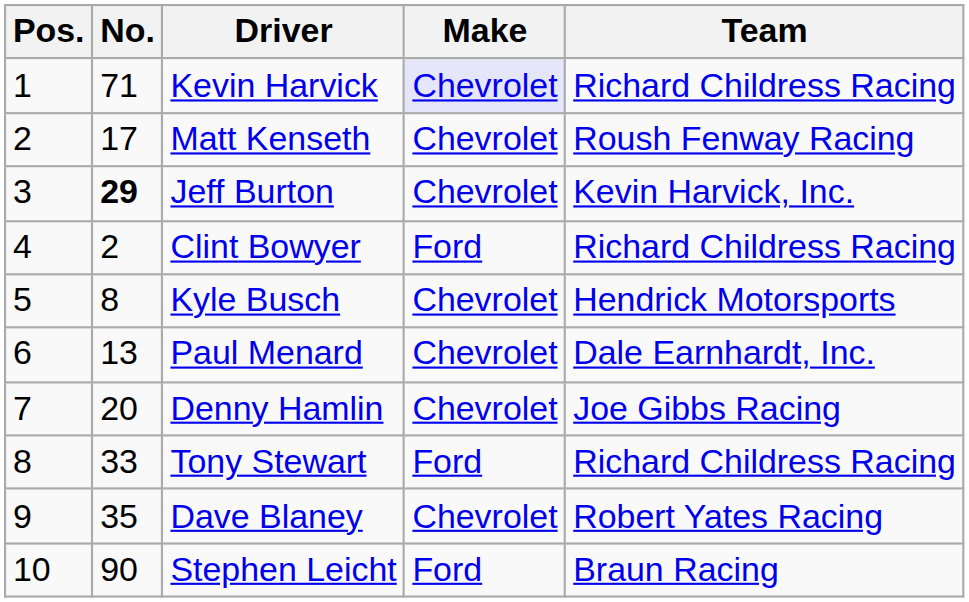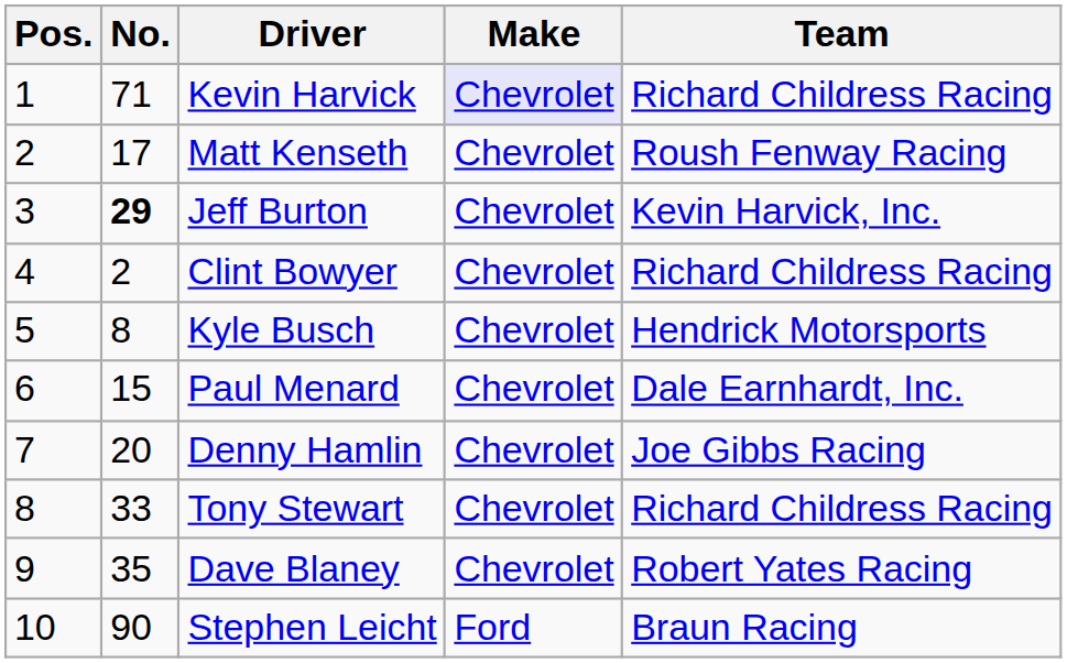Clint Bowyer | Make: Ford -> Chevrolet
Paul Menard | No.: 13 -> 15
Tony Stewart | Make: Ford -> Chevrolet
